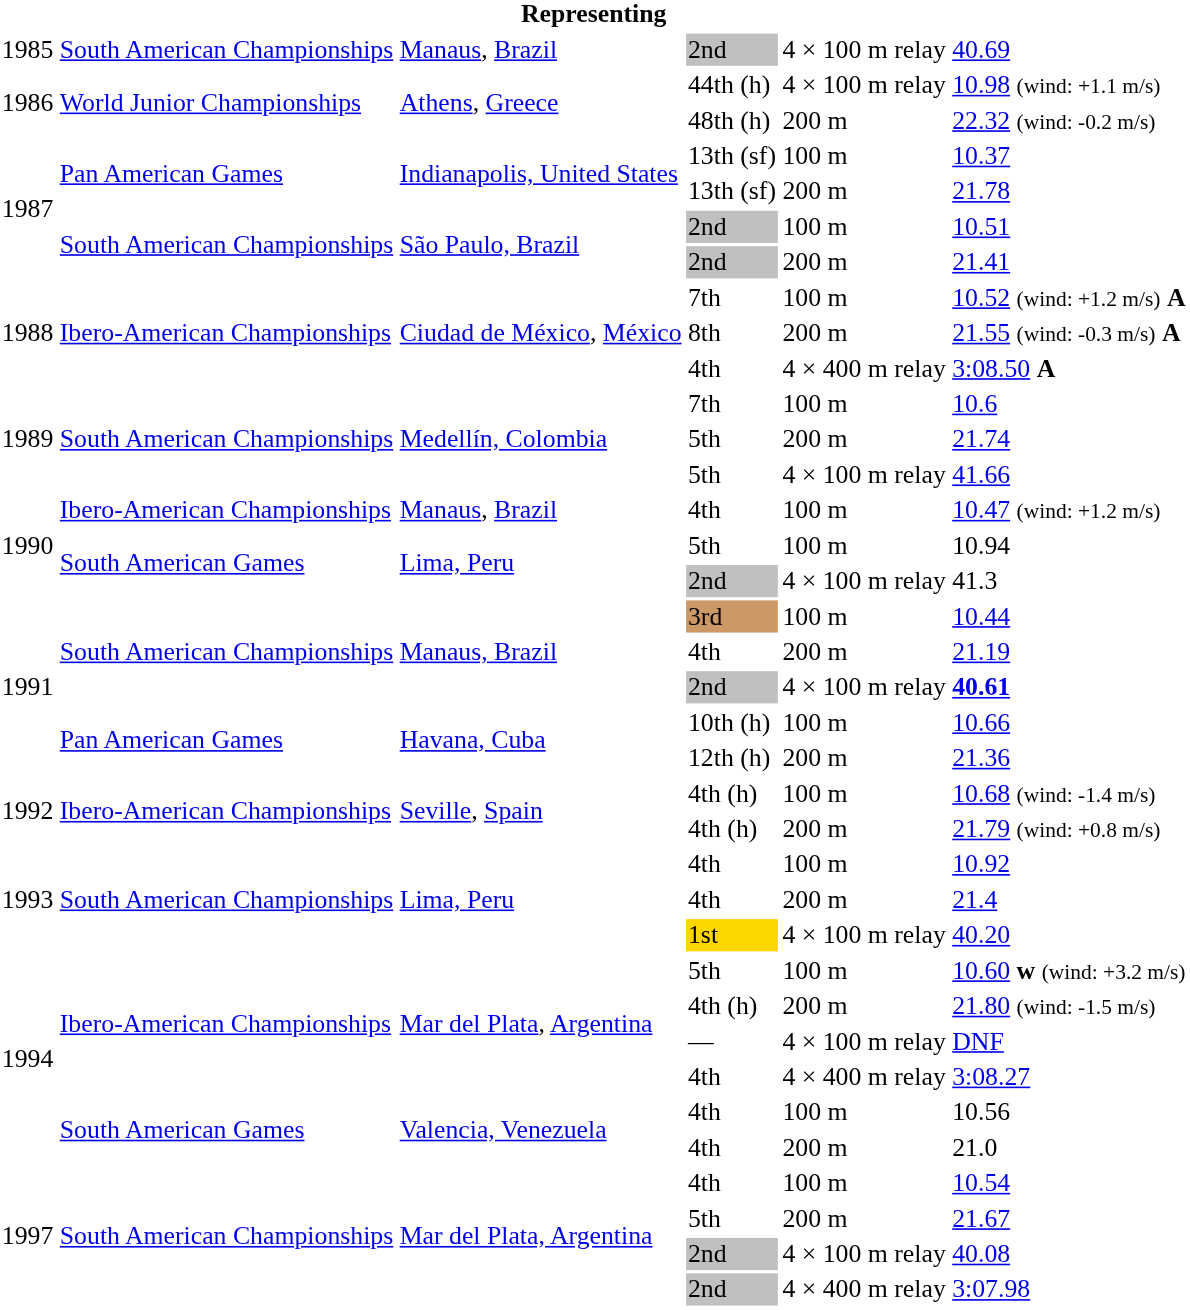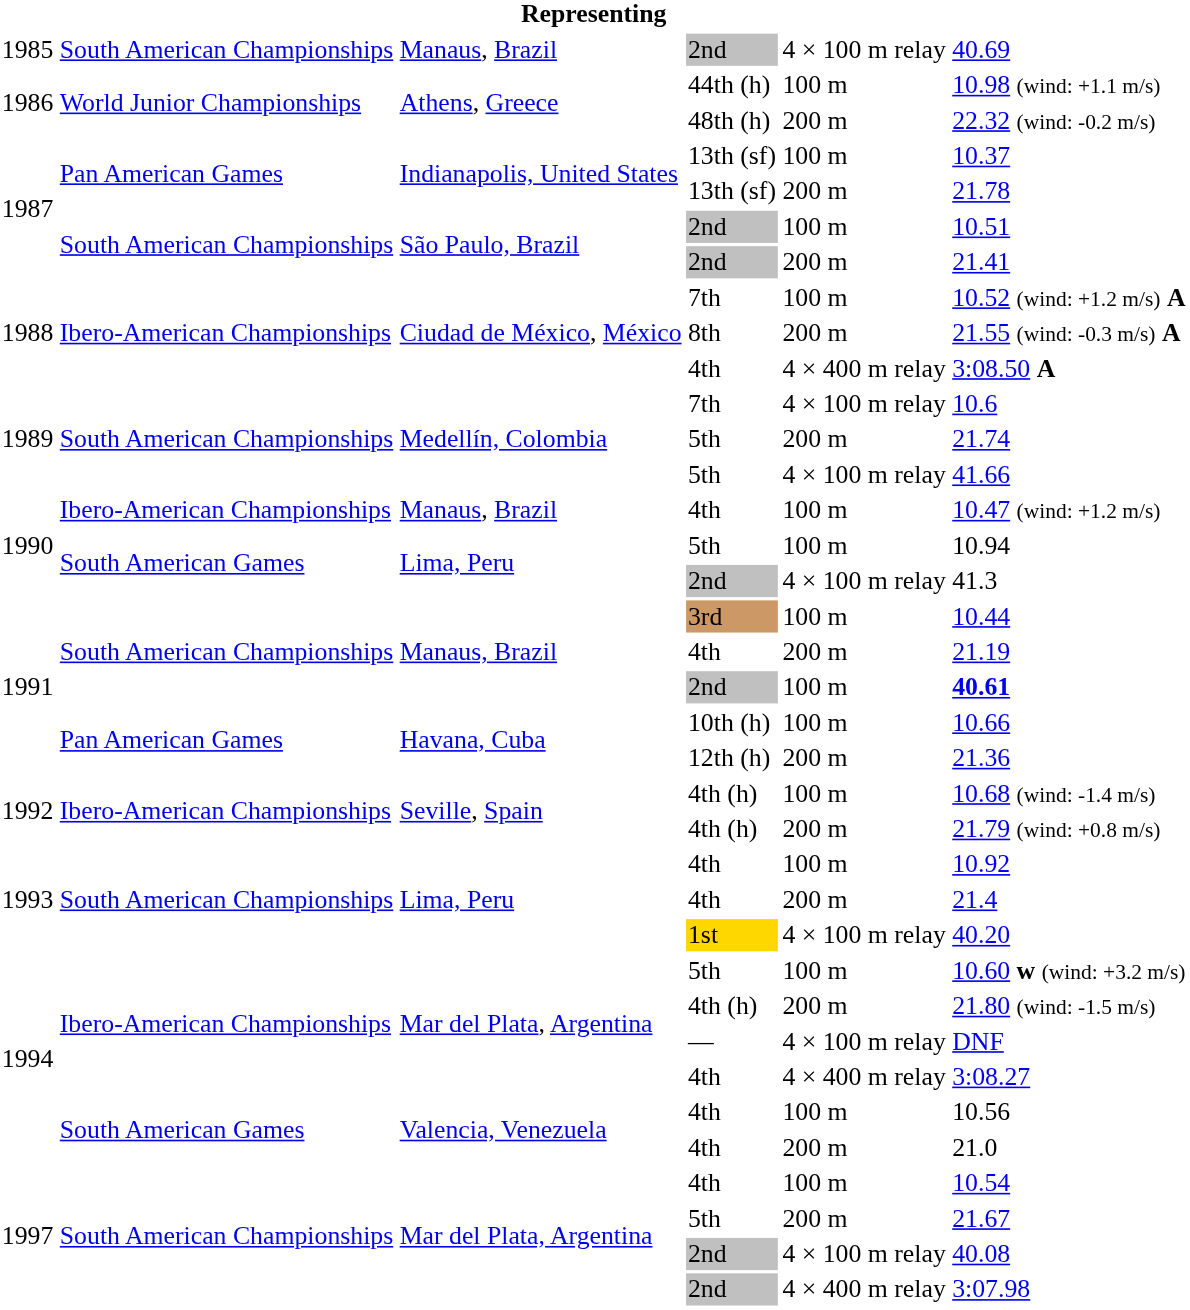44th (h) | column 5: 4 × 100 m relay -> 100 m
1989 / 7th | column 5: 100 m -> 4 × 100 m relay
1991 / 2nd | column 5: 4 × 100 m relay -> 100 m
